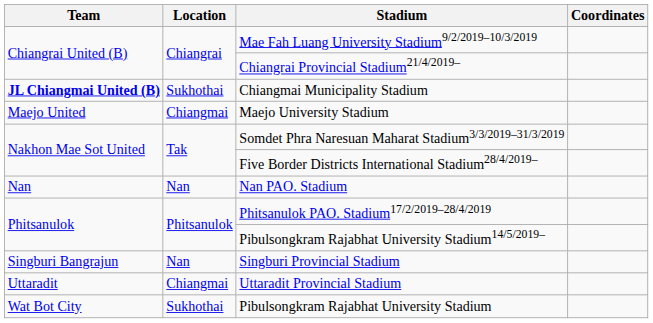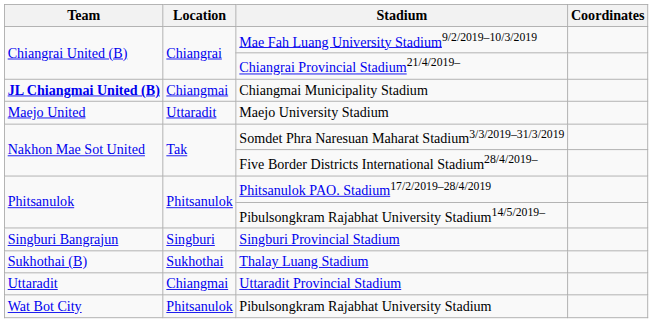Chiangmai Municipality Stadium | Location: Sukhothai -> Chiangmai
Maejo University Stadium | Location: Chiangmai -> Uttaradit
- row: Nan | Nan | Nan PAO. Stadium
Singburi Provincial Stadium | Location: Nan -> Singburi
+ row: Sukhothai (B) | Sukhothai | Thalay Luang Stadium
Pibulsongkram Rajabhat University Stadium | Location: Sukhothai -> Phitsanulok
